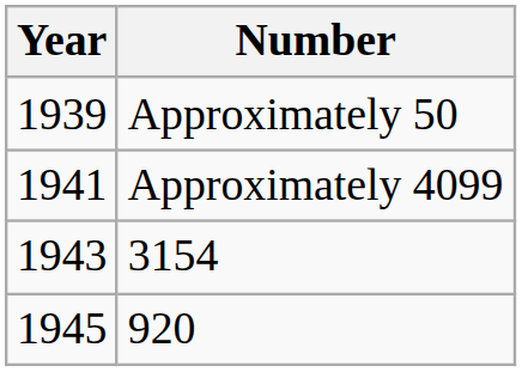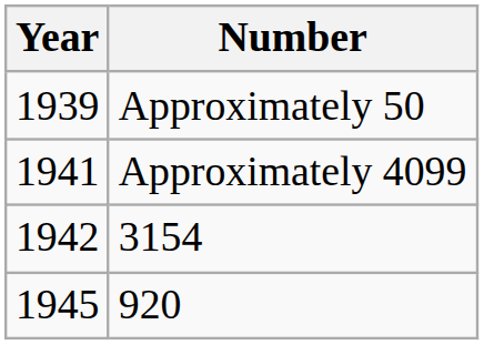3154 | Year: 1943 -> 1942
